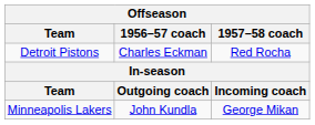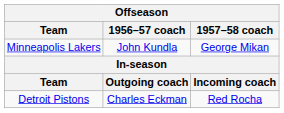rows swapped: Minneapolis Lakers <-> Detroit Pistons
